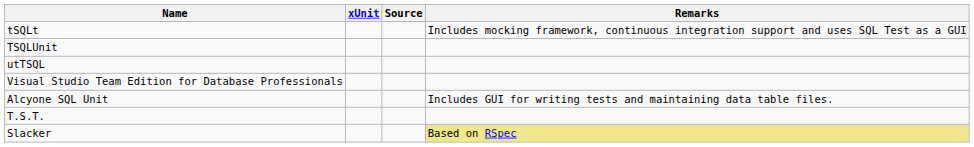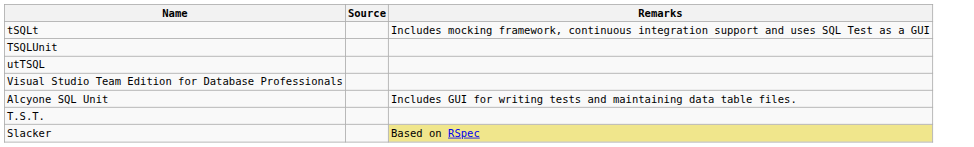- column: xUnit
